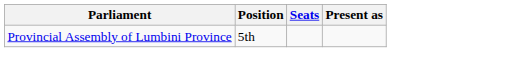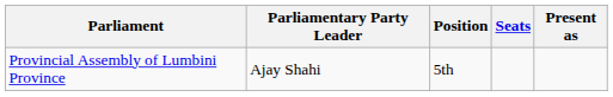+ column: Parliamentary Party Leader | Ajay Shahi
